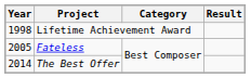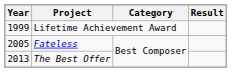Lifetime Achievement Award | Year: 1998 -> 1999
The Best Offer | Year: 2014 -> 2013
